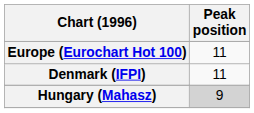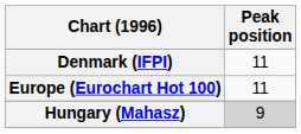rows swapped: Denmark (IFPI) <-> Europe (Eurochart Hot 100)
